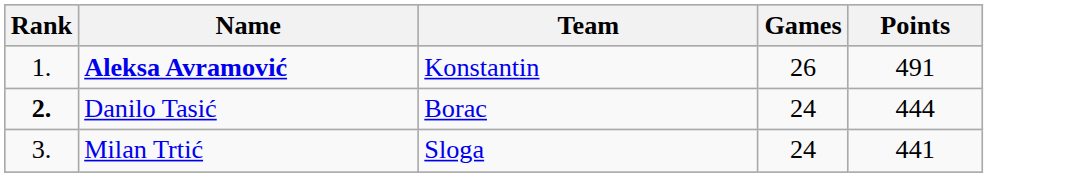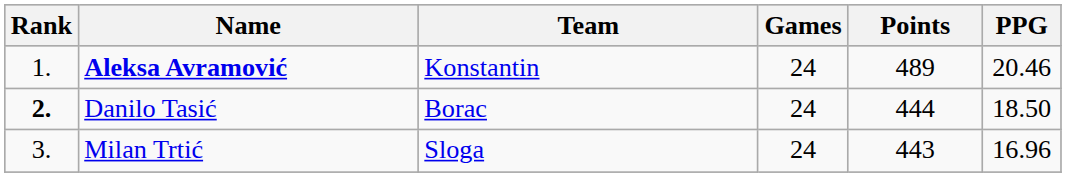+ column: PPG | 20.46 | 18.50 | 16.96
Aleksa Avramović | Games: 26 -> 24
Aleksa Avramović | Points: 491 -> 489
Milan Trtić | Points: 441 -> 443
